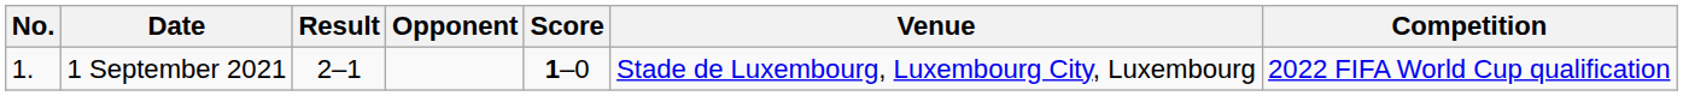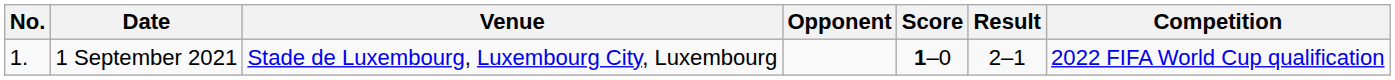columns swapped: Venue <-> Result
